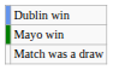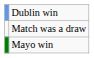rows swapped: Mayo win <-> Match was a draw
